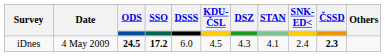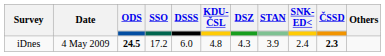iDnes | SSO: bold -> normal
iDnes | KDU-ČSL: 4.5 -> 4.8
iDnes | STAN: 4.1 -> 3.9
